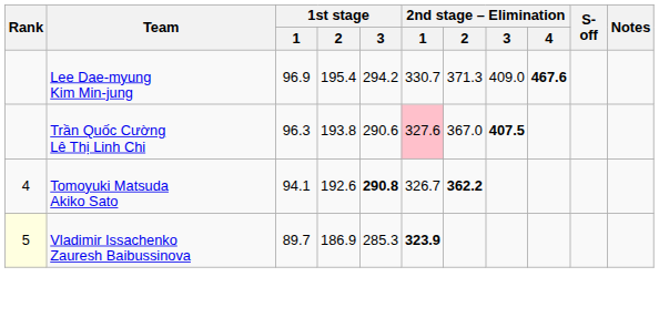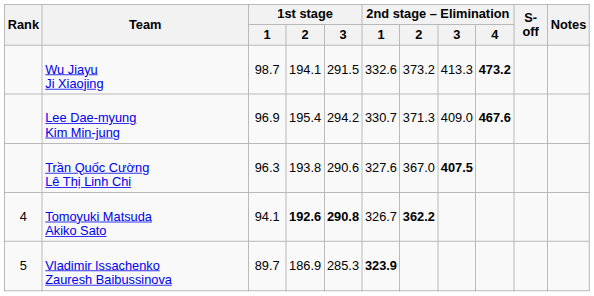+ row: Wu Jiayu Ji Xiaojing | 98.7 | 194.1 | 291.5 | 332.6 | 373.2 | 413.3 | 473.2
Trần Quốc Cường Lê Thị Linh Chi | 2nd stage – Elimination / 1: pink background -> no background
Tomoyuki Matsuda Akiko Sato | 1st stage / 2: normal -> bold
Vladimir Issachenko Zauresh Baibussinova | Rank: lightyellow background -> no background
